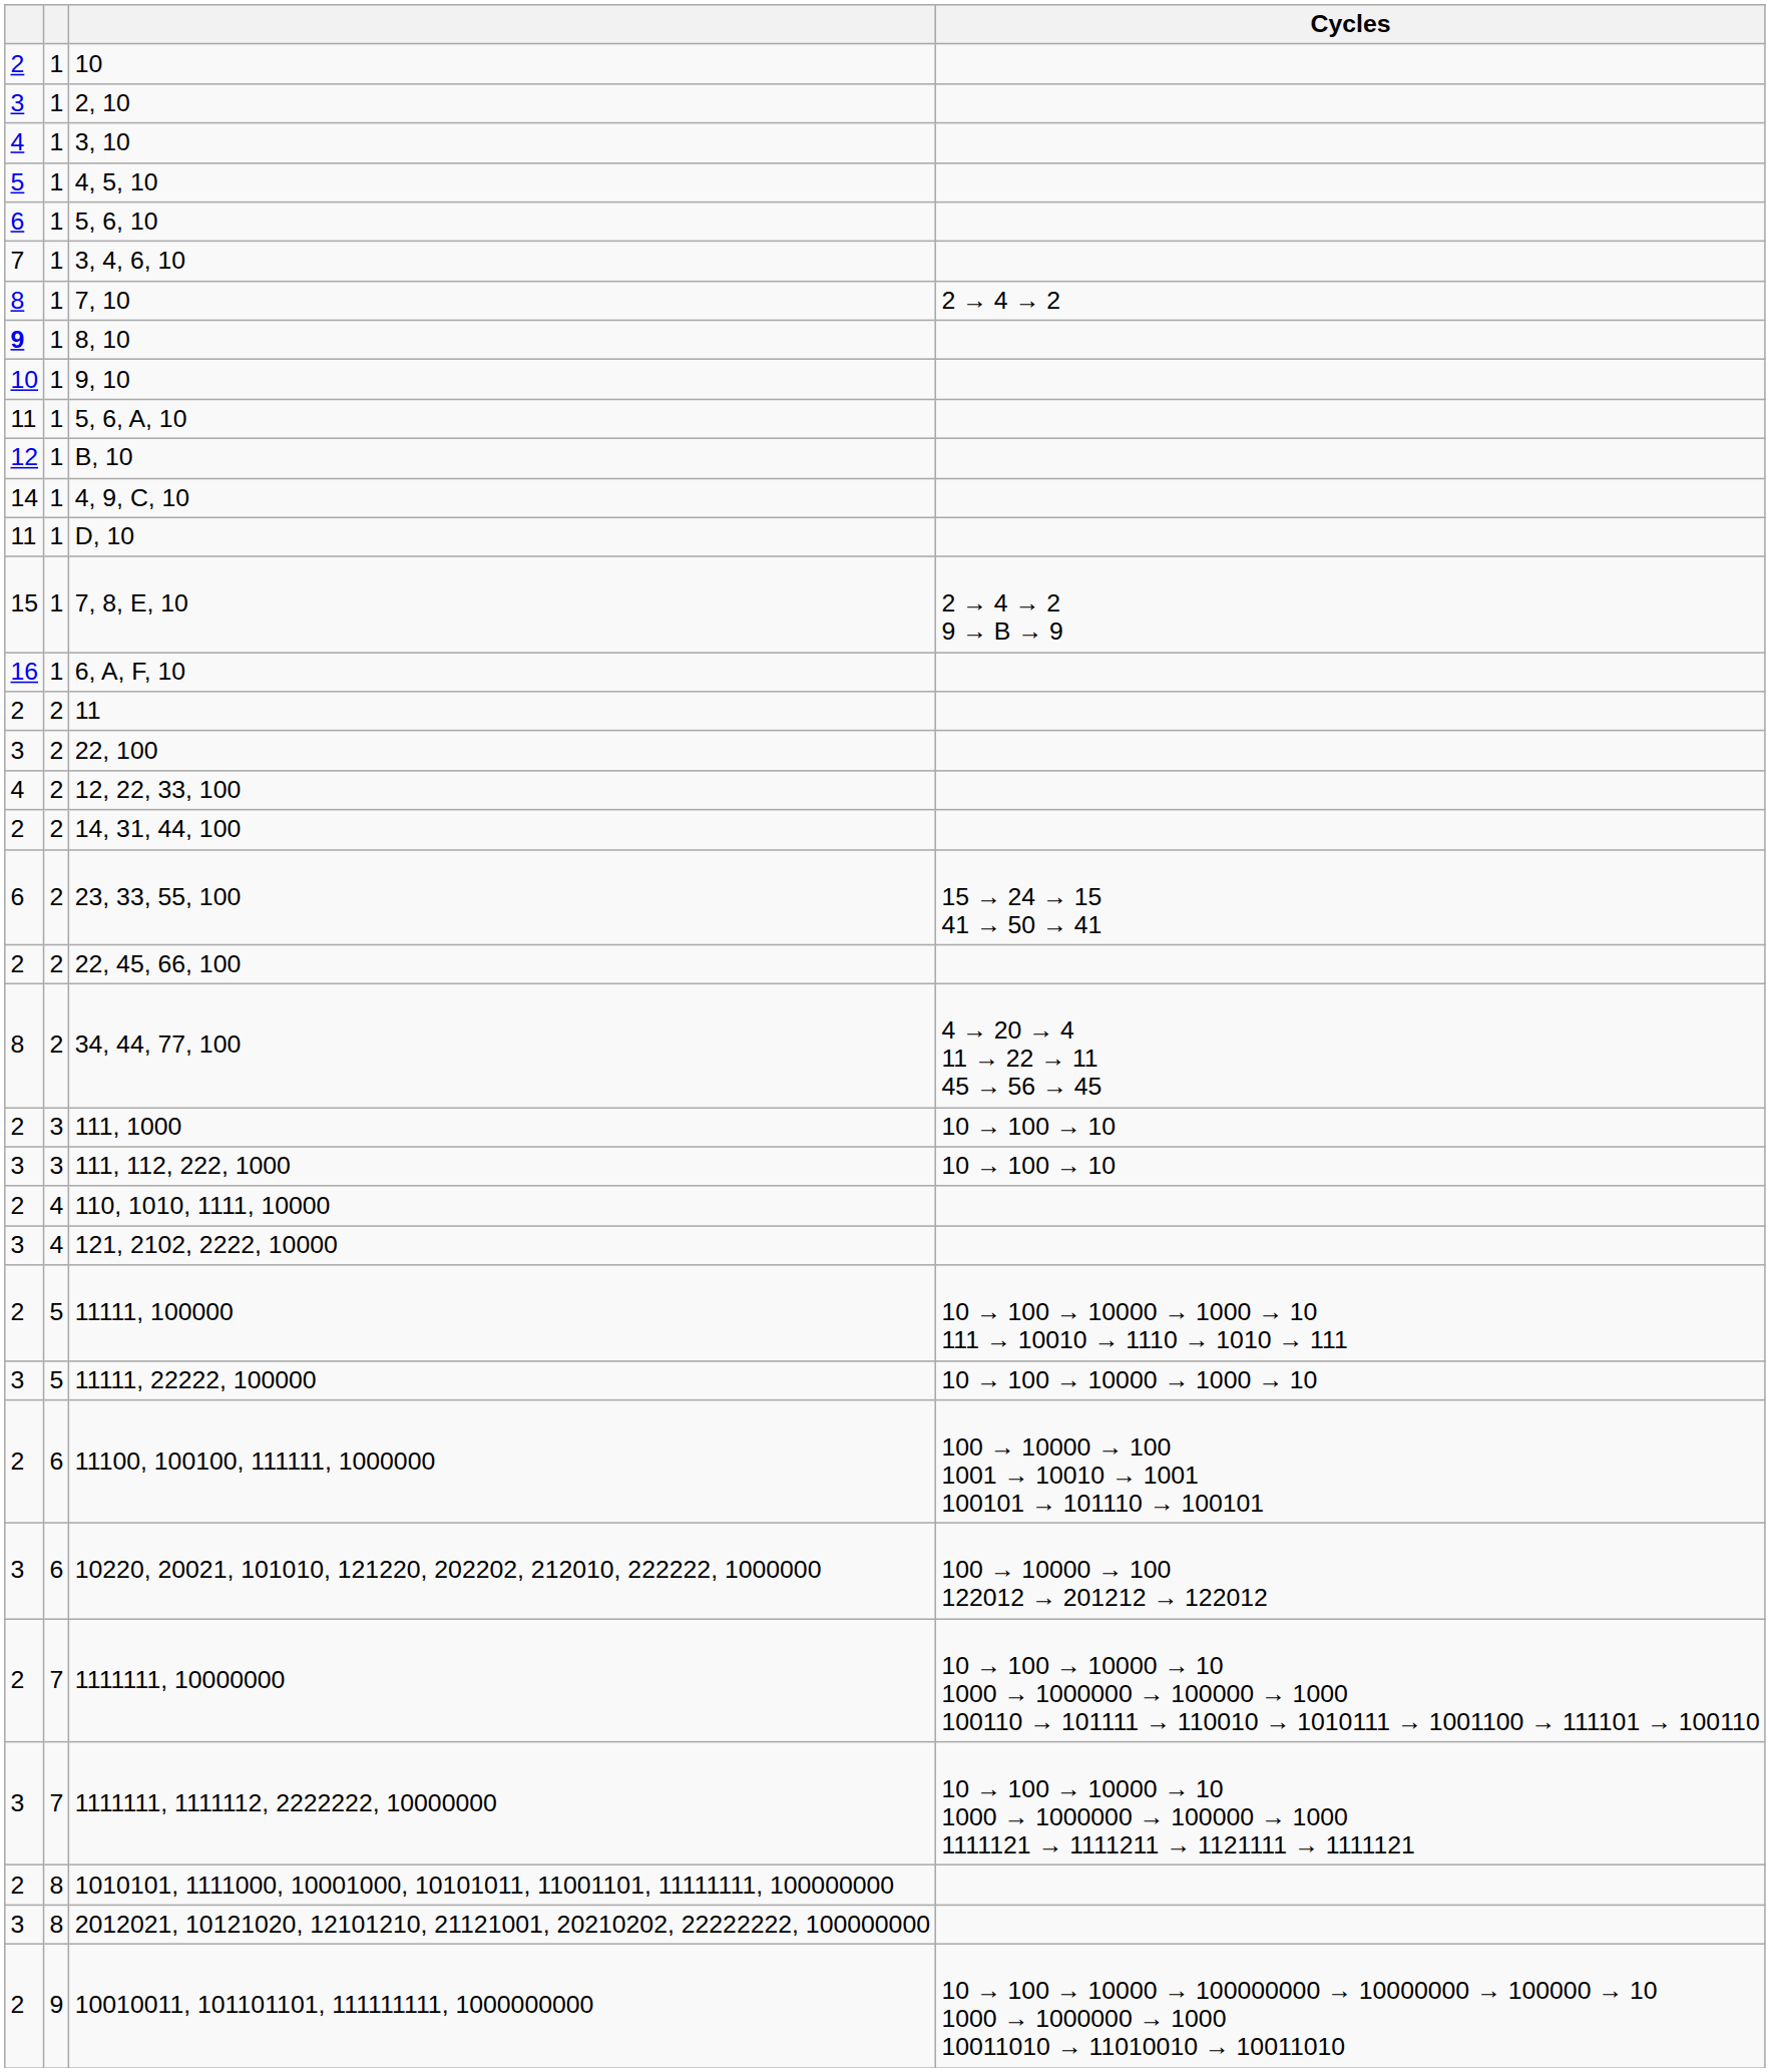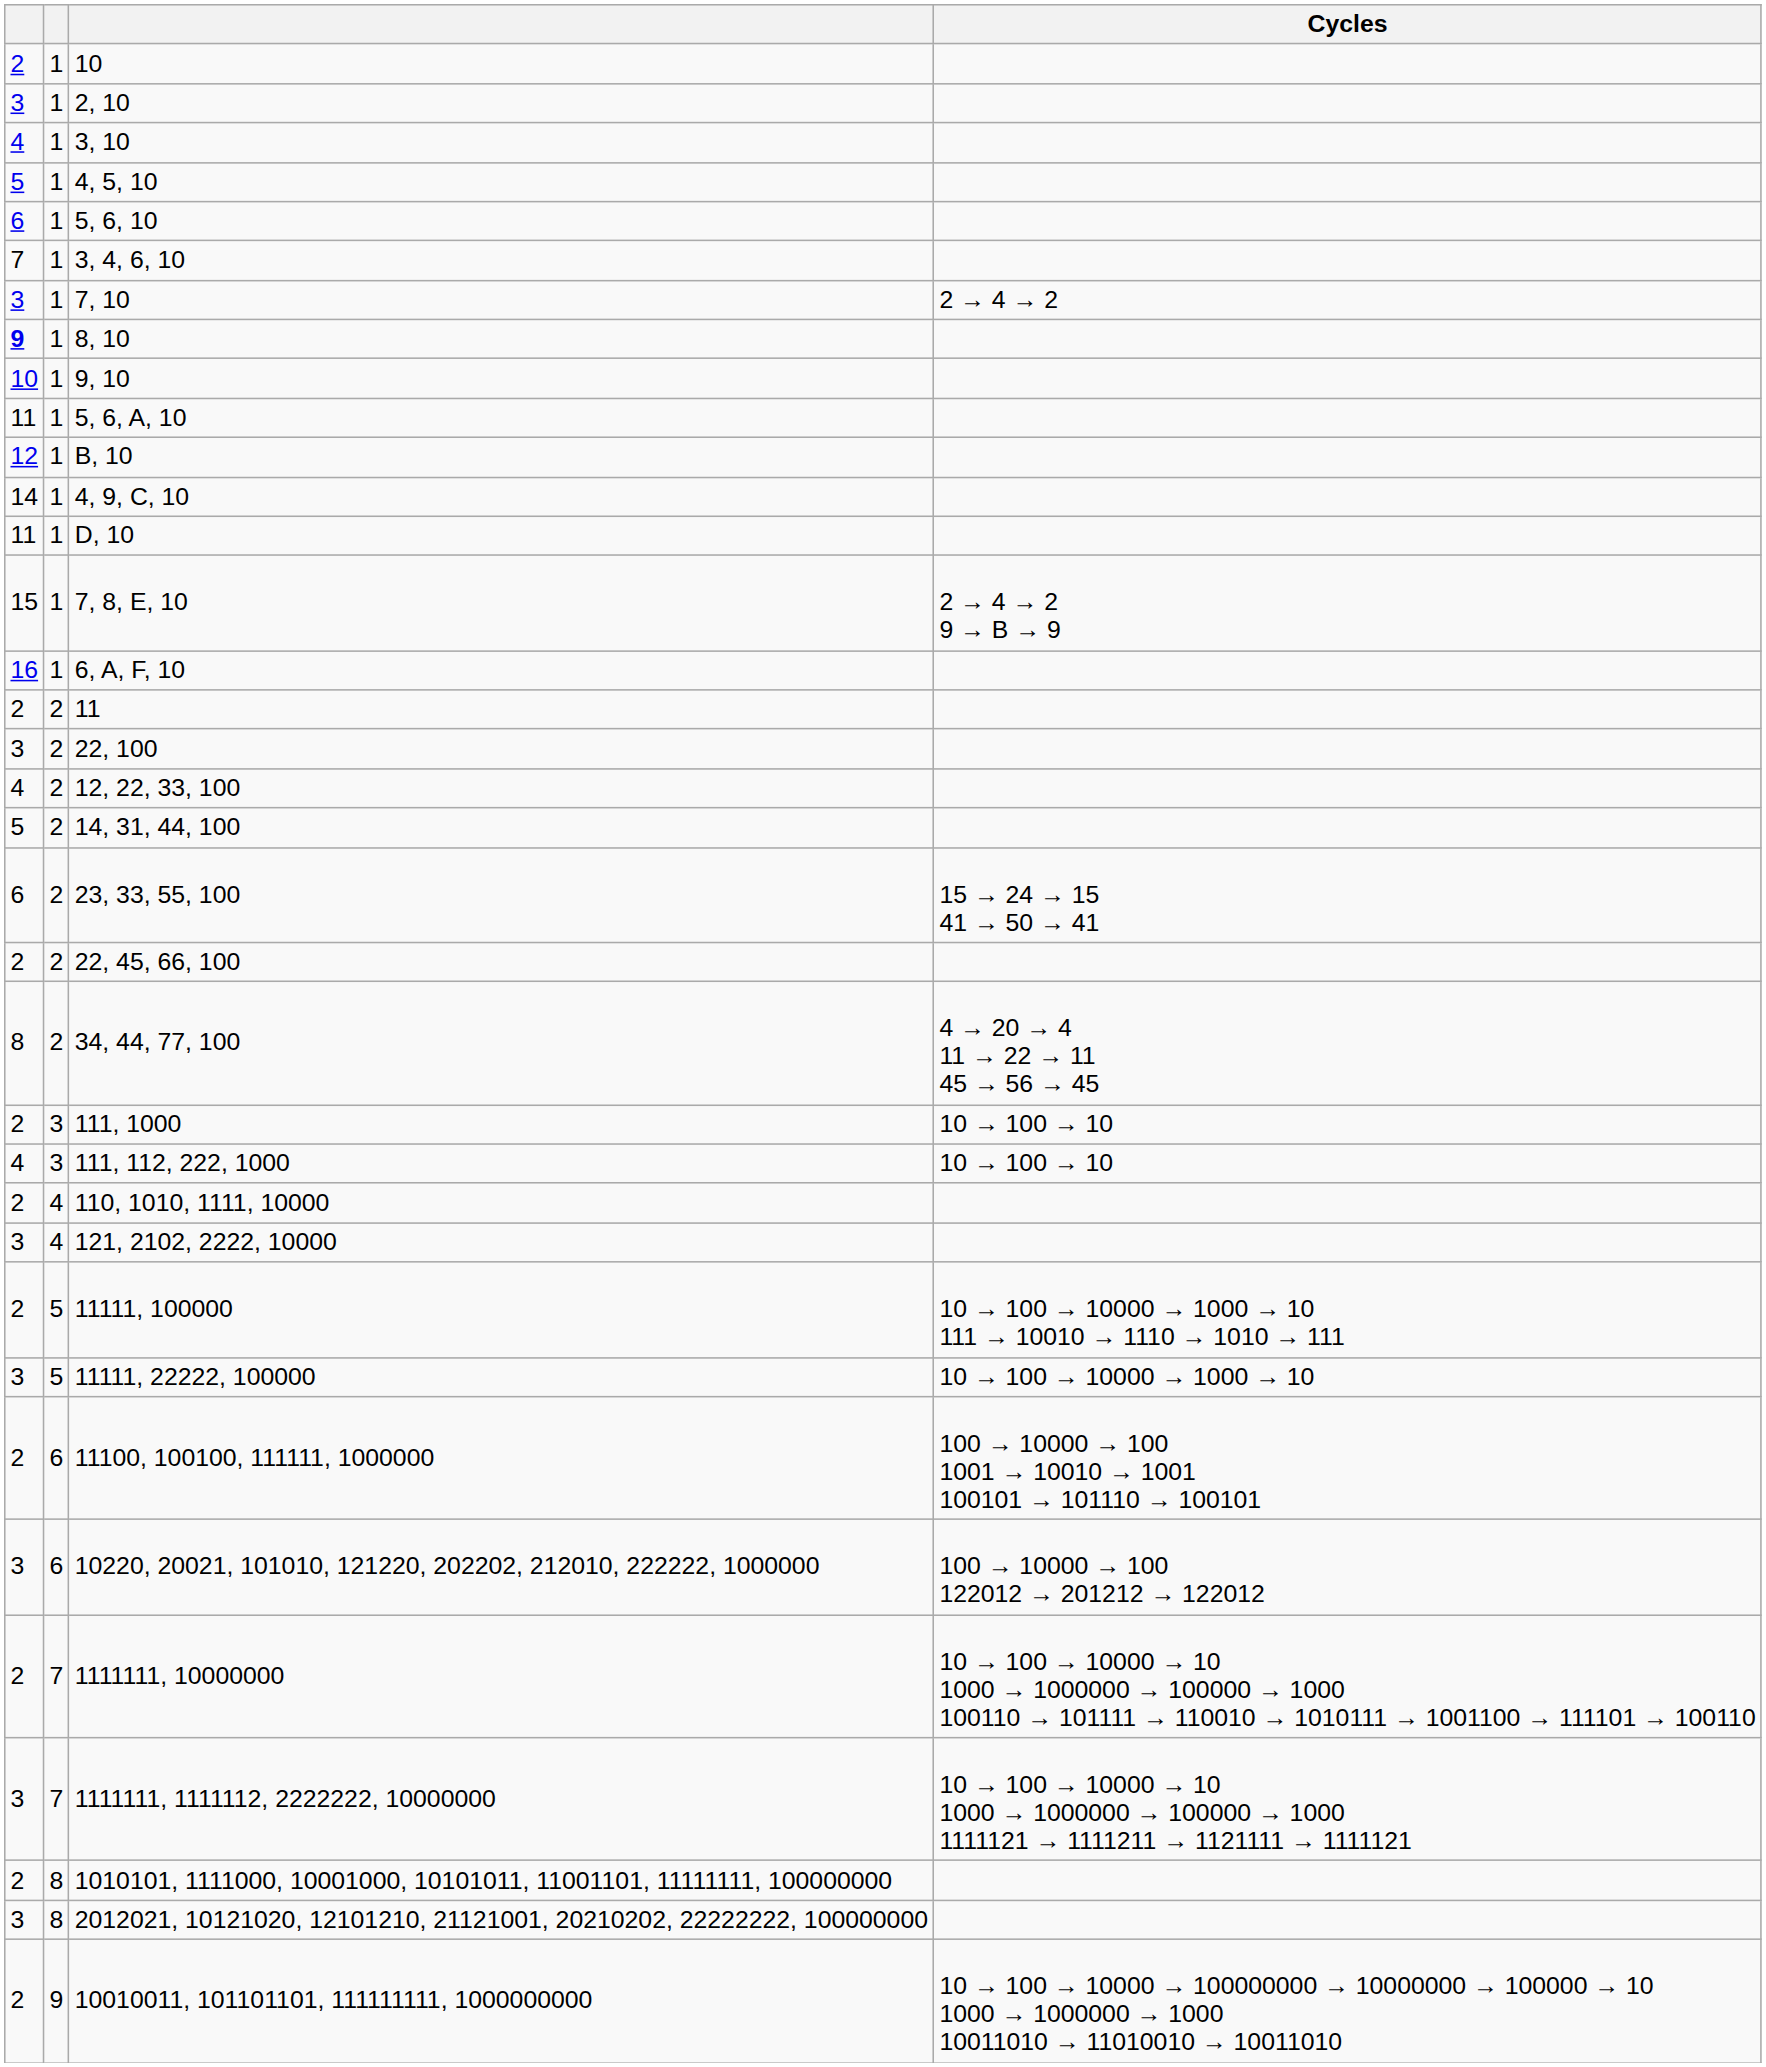7, 10 | column 1: 8 -> 3
14, 31, 44, 100 | column 1: 2 -> 5
111, 112, 222, 1000 | column 1: 3 -> 4
